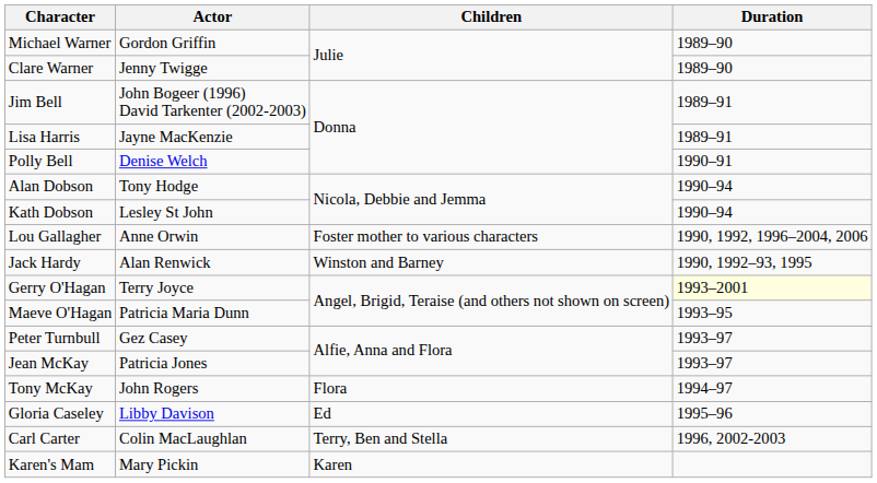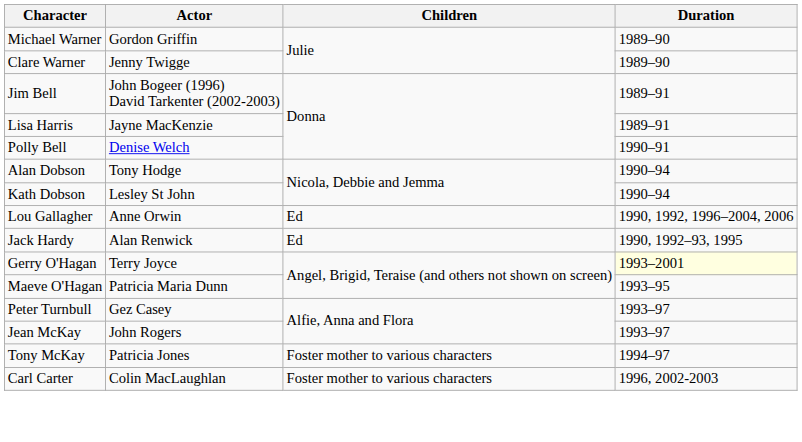Lou Gallagher | Children: Foster mother to various characters -> Ed
Jack Hardy | Children: Winston and Barney -> Ed
Jean McKay | Actor: Patricia Jones -> John Rogers
Tony McKay | Actor: John Rogers -> Patricia Jones
Tony McKay | Children: Flora -> Foster mother to various characters
- row: Gloria Caseley | Libby Davison | Ed | 1995–96
Carl Carter | Children: Terry, Ben and Stella -> Foster mother to various characters
- row: Karen's Mam | Mary Pickin | Karen
